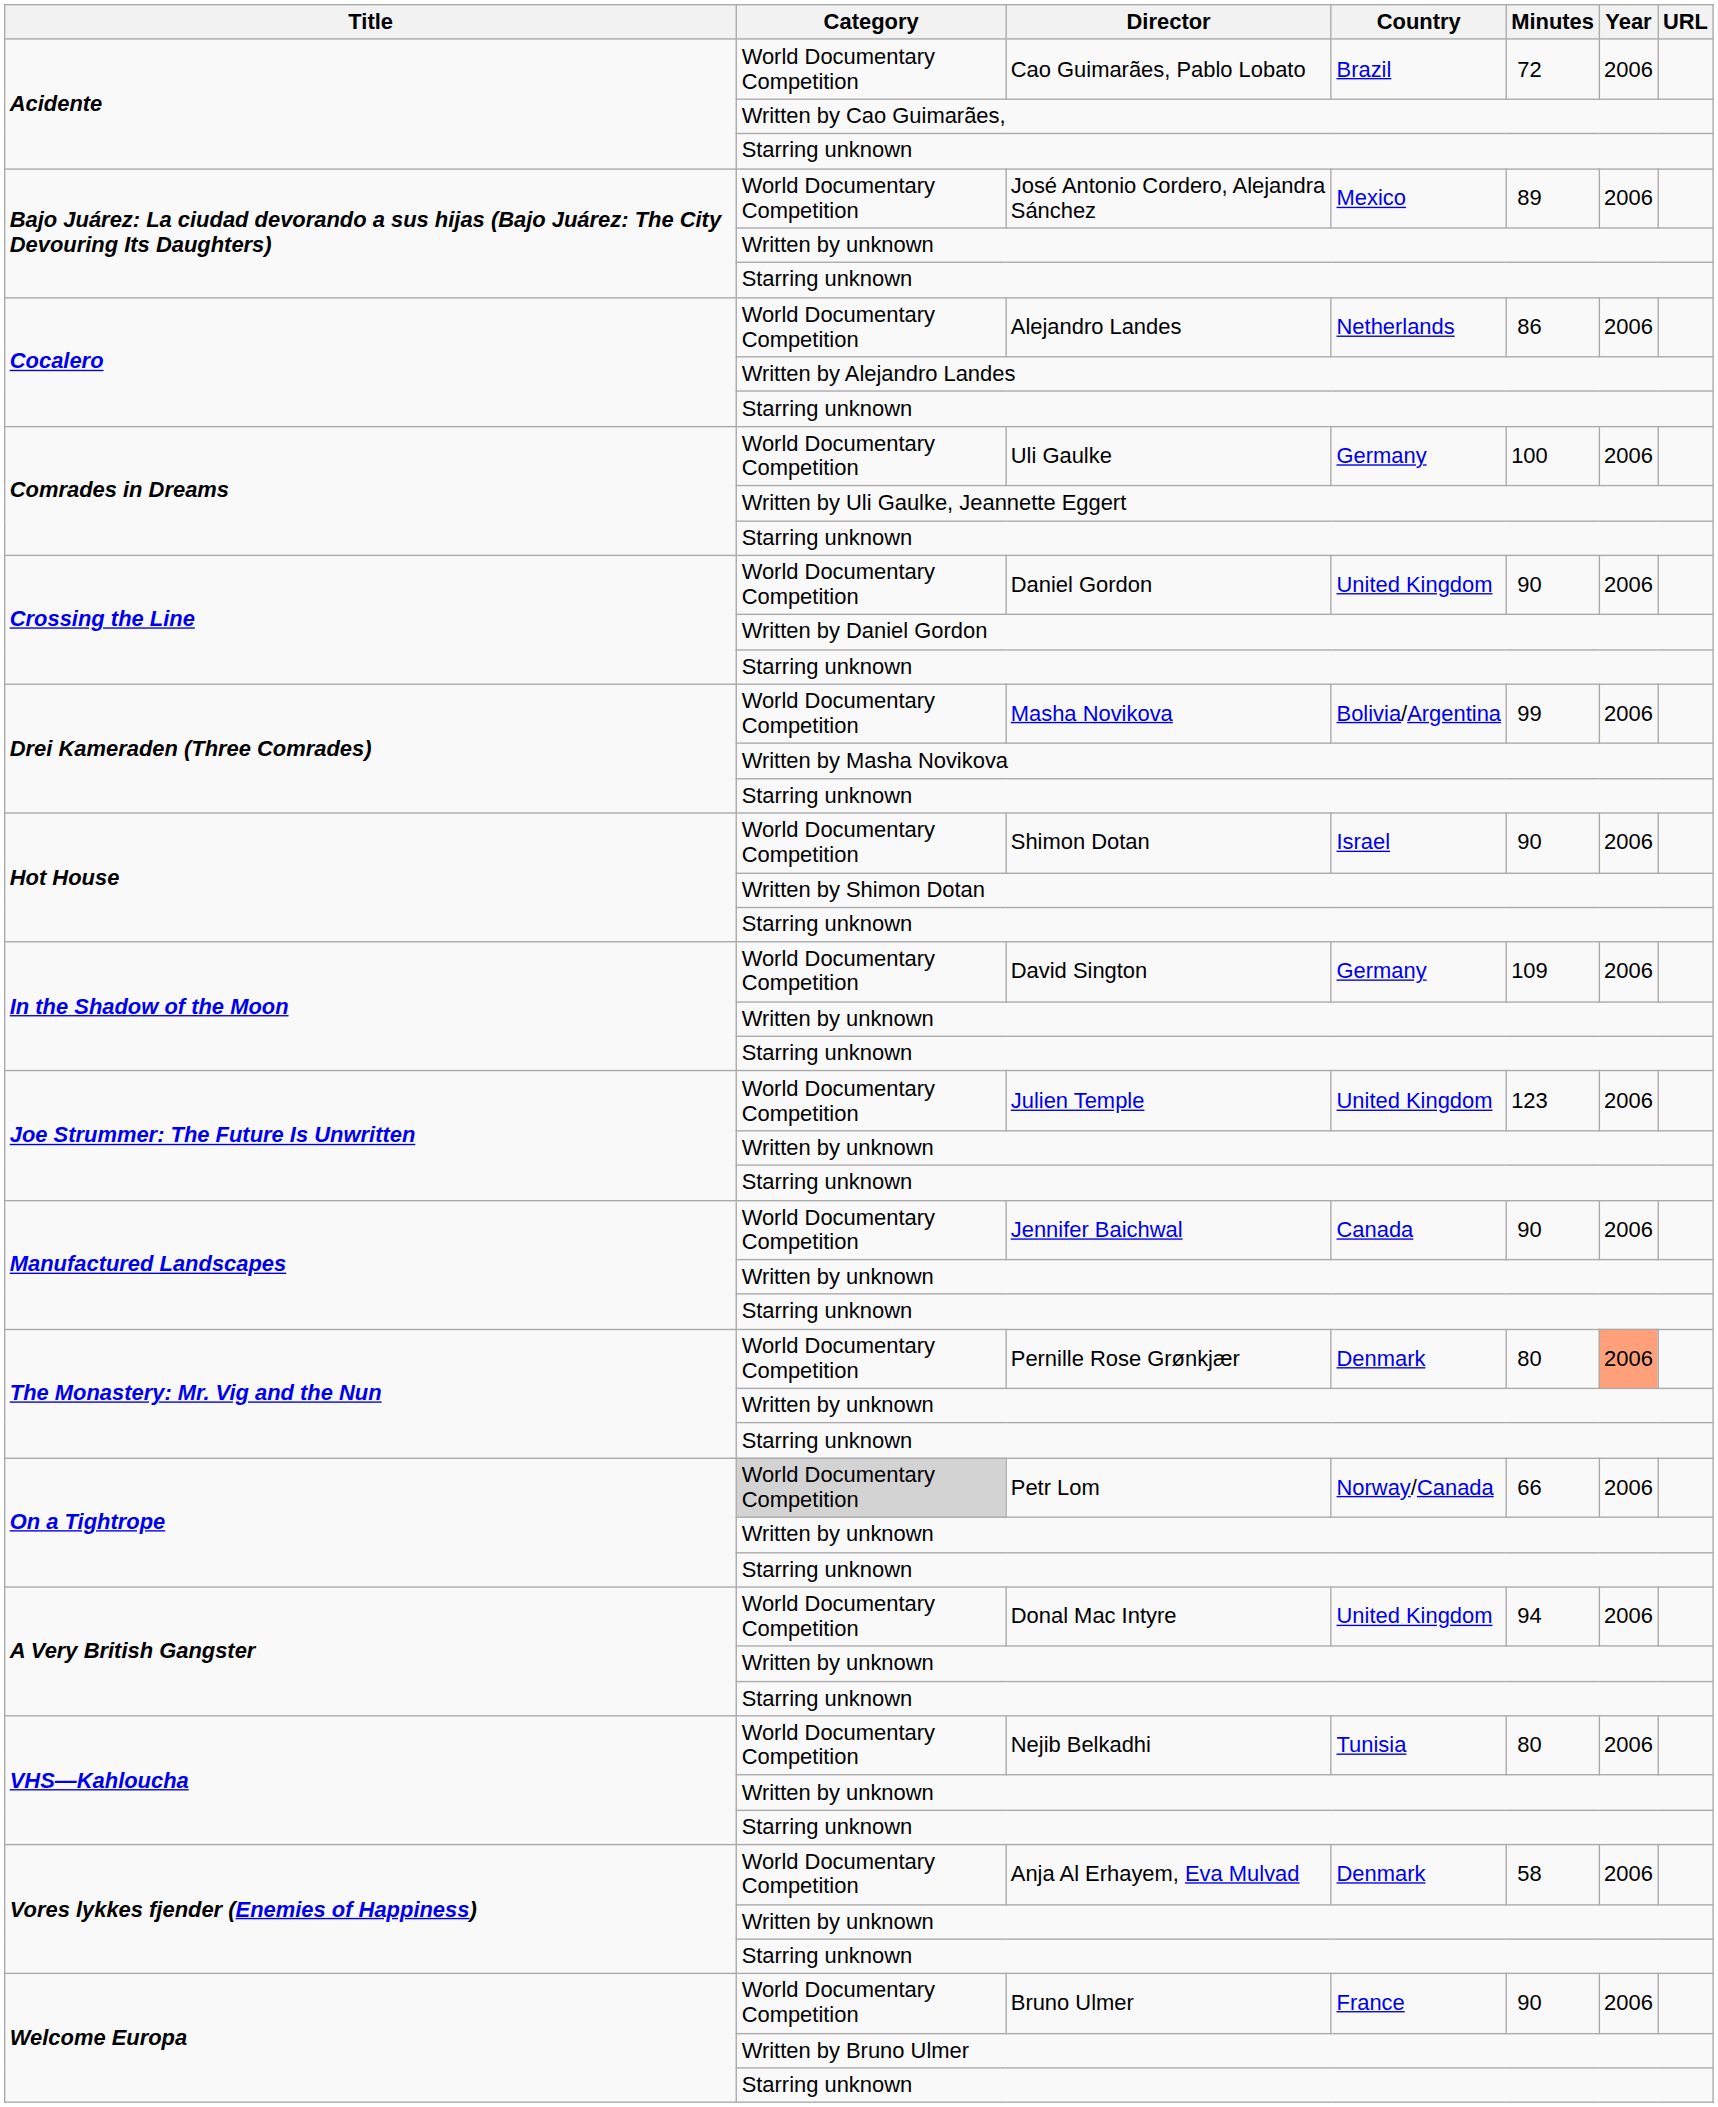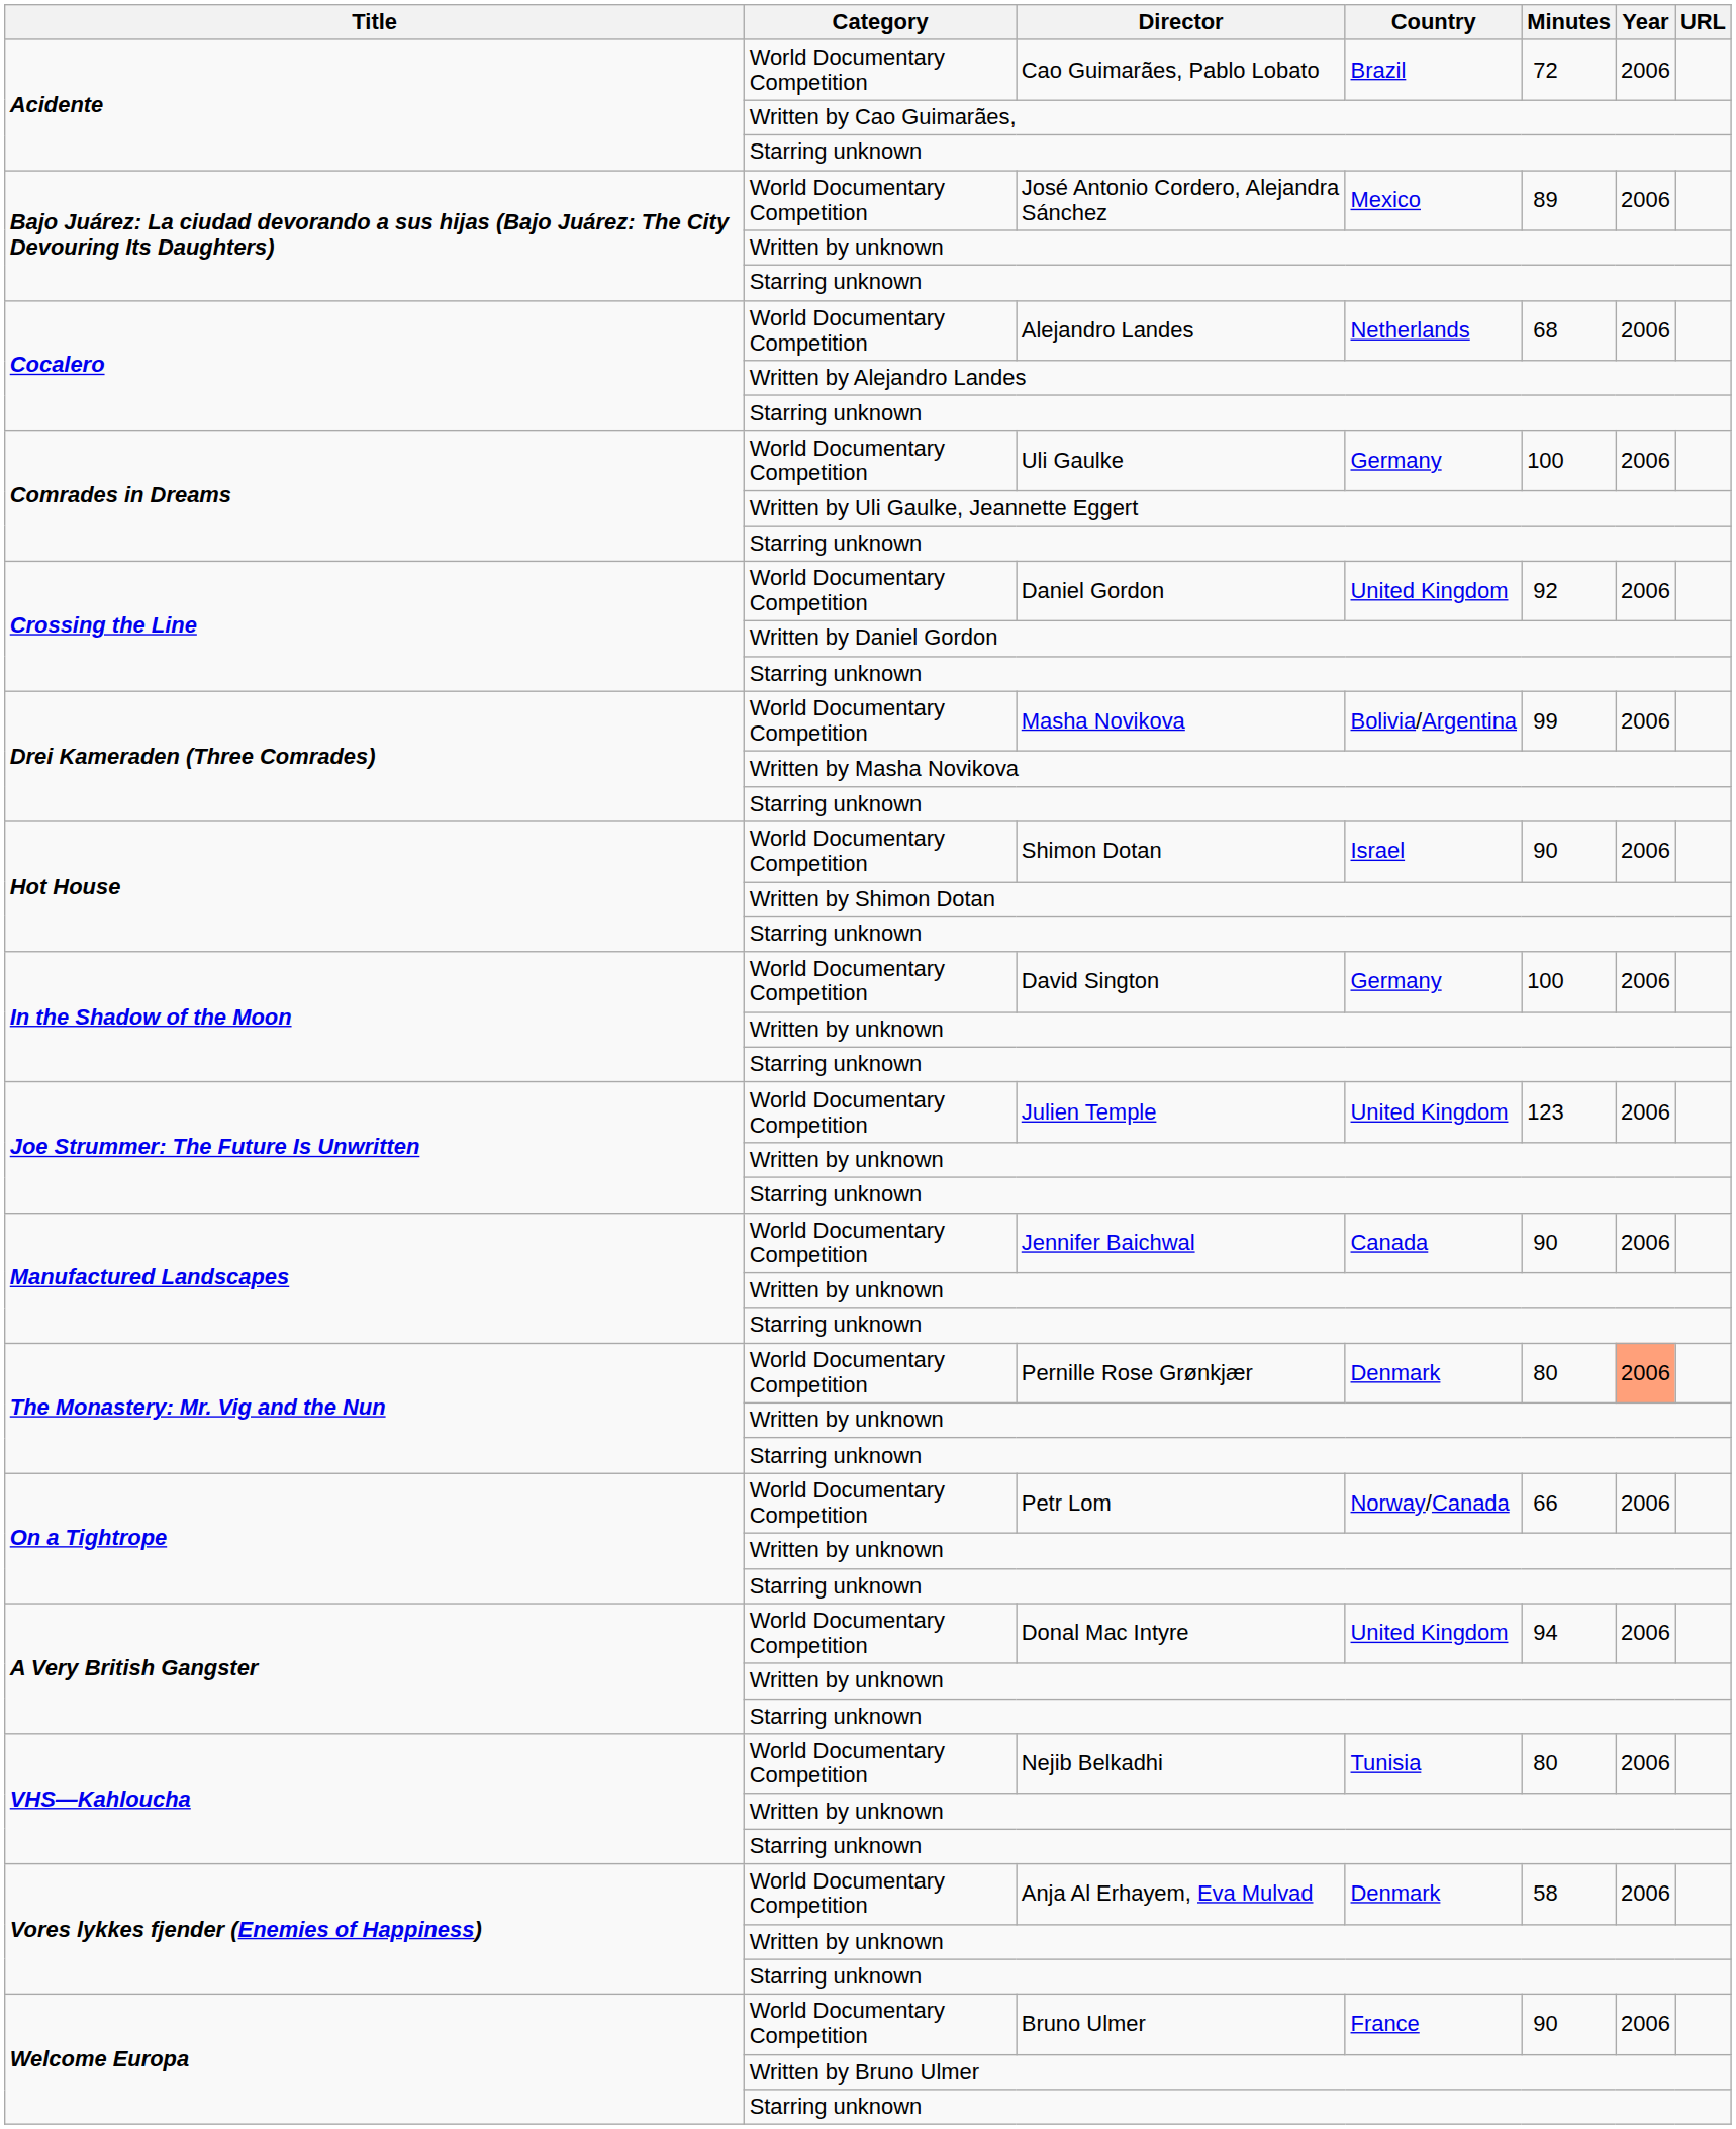Alejandro Landes | Minutes: 86 -> 68
Daniel Gordon | Minutes: 90 -> 92
David Sington | Minutes: 109 -> 100
Petr Lom | Category: lightgrey background -> no background
